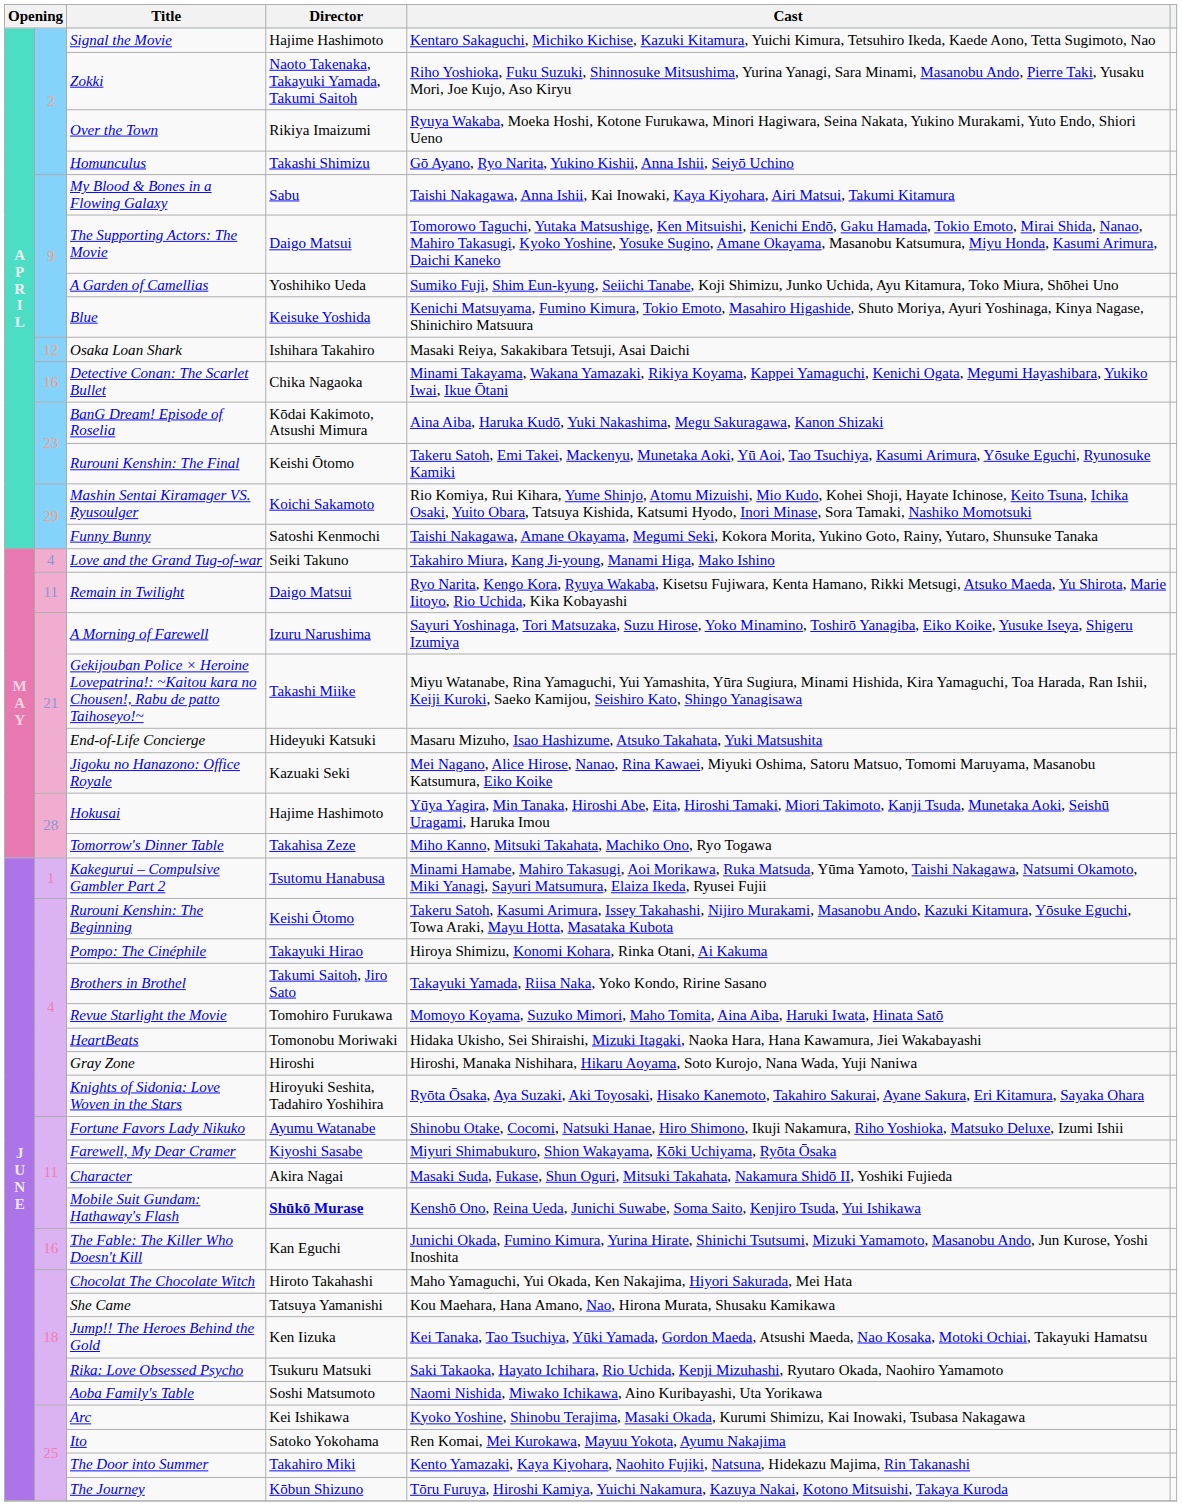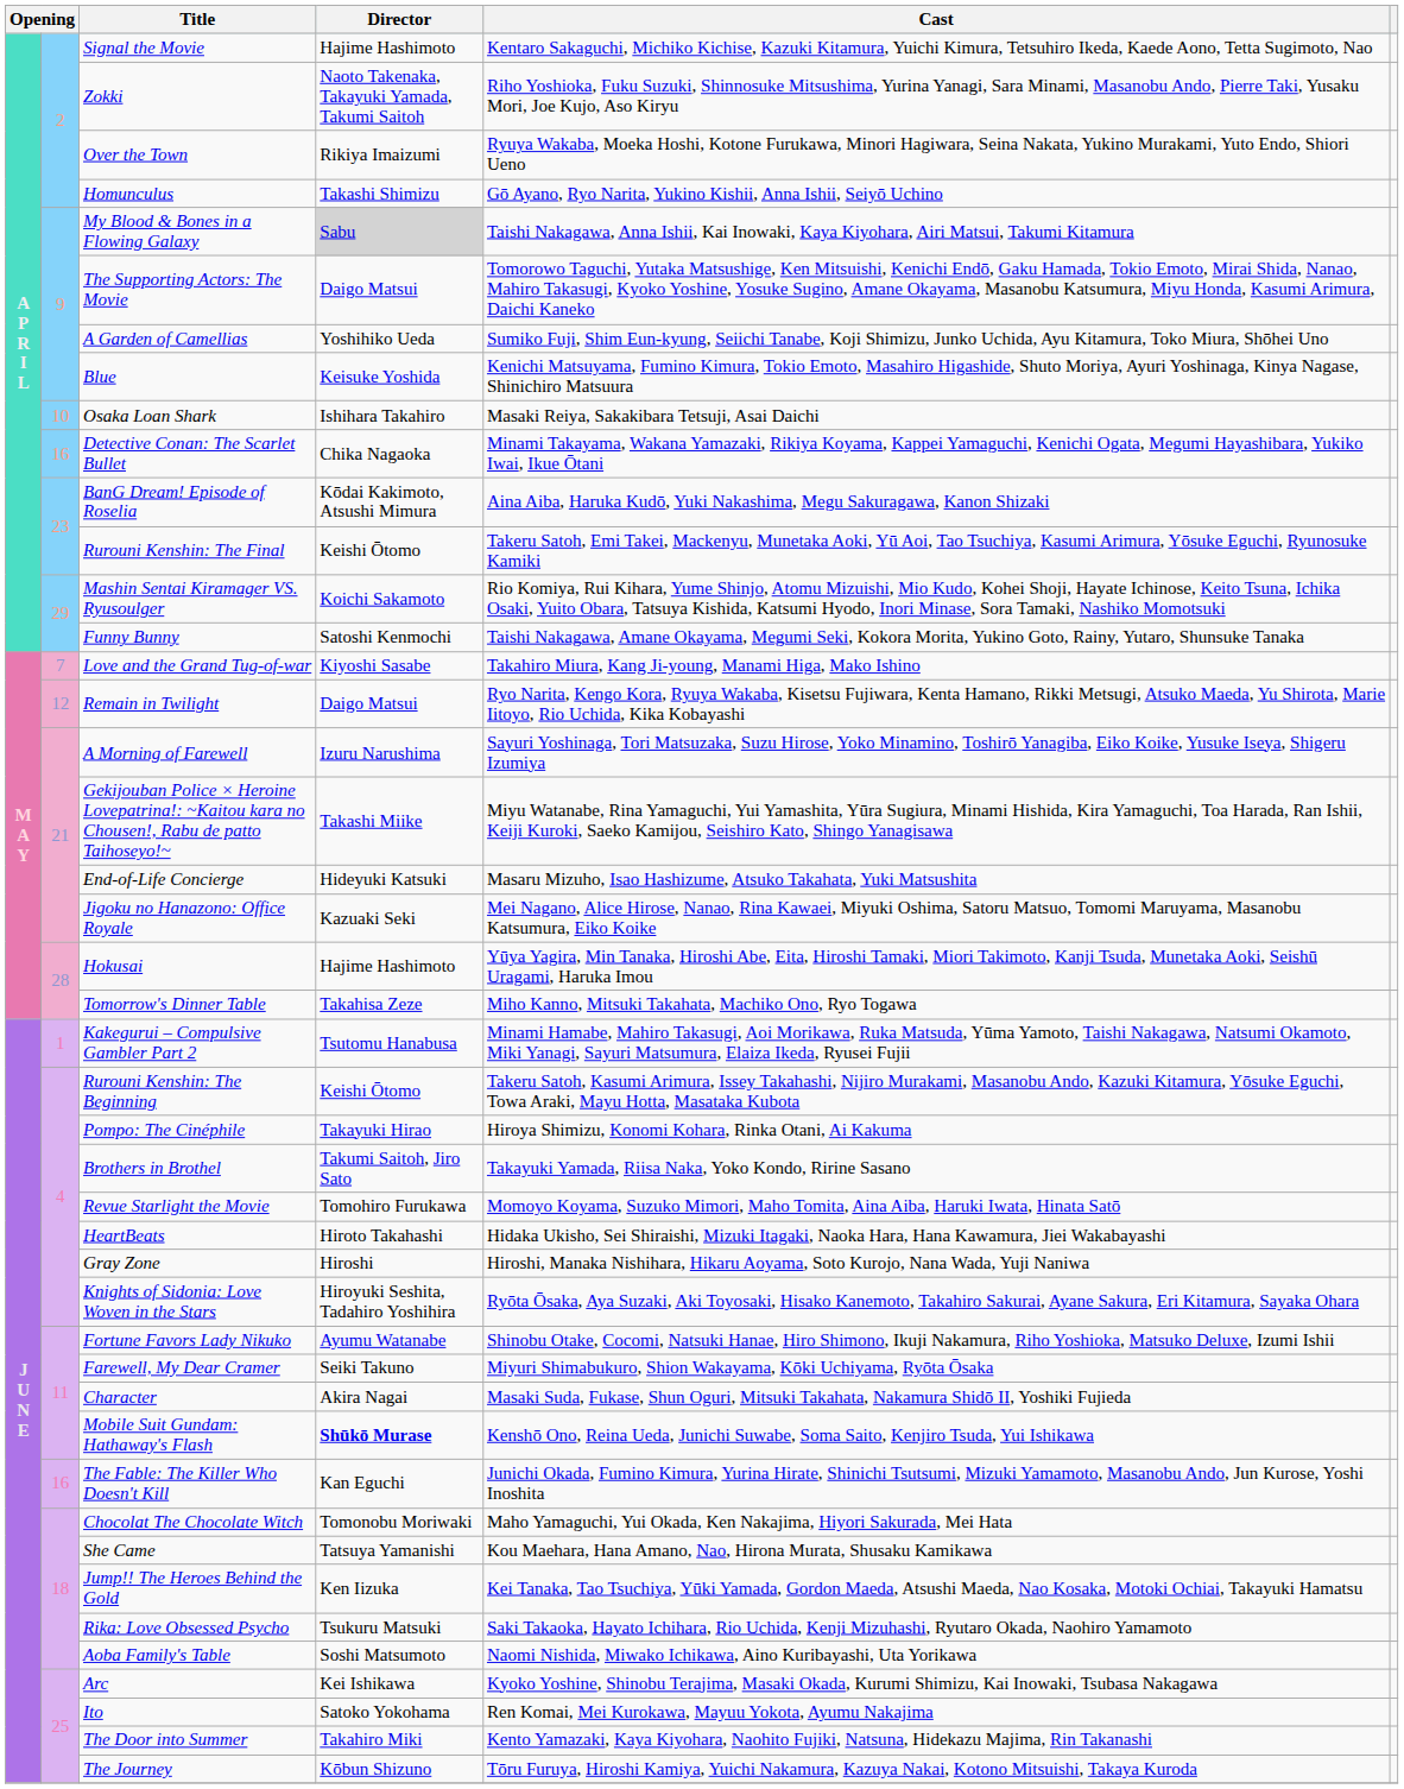My Blood & Bones in a Flowing Galaxy | Director: no background -> lightgrey background
Osaka Loan Shark | column 2: 12 -> 10
Love and the Grand Tug-of-war | column 2: 4 -> 7
Love and the Grand Tug-of-war | Director: Seiki Takuno -> Kiyoshi Sasabe
Remain in Twilight | column 2: 11 -> 12
HeartBeats | Director: Tomonobu Moriwaki -> Hiroto Takahashi
Farewell, My Dear Cramer | Director: Kiyoshi Sasabe -> Seiki Takuno
Chocolat The Chocolate Witch | Director: Hiroto Takahashi -> Tomonobu Moriwaki
